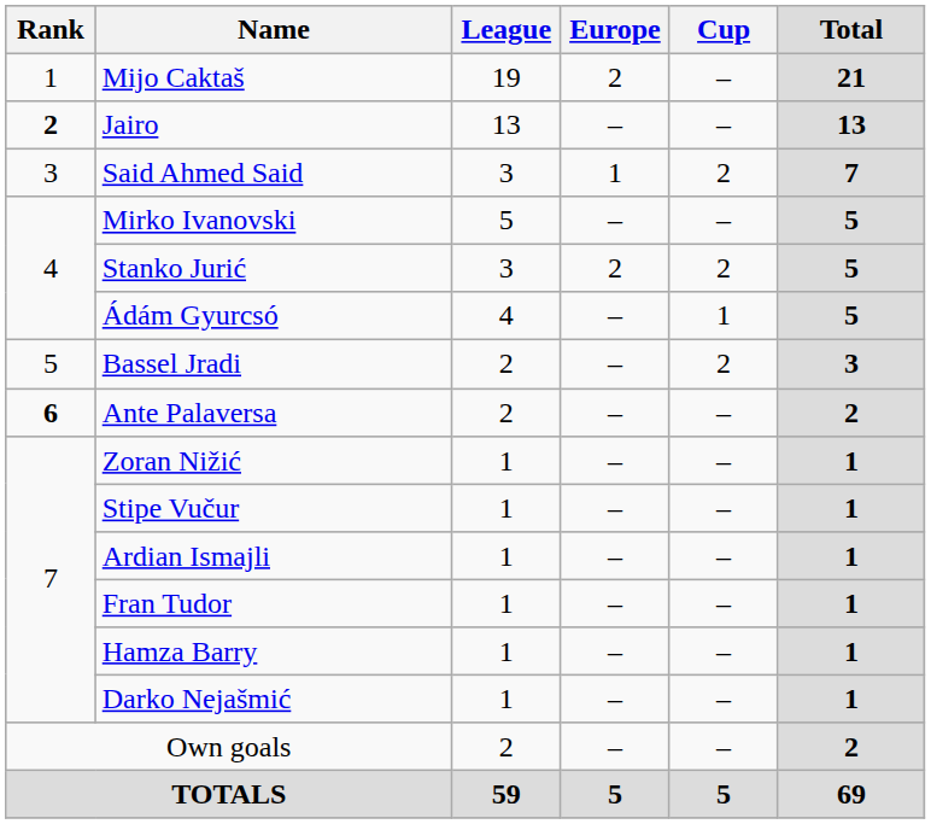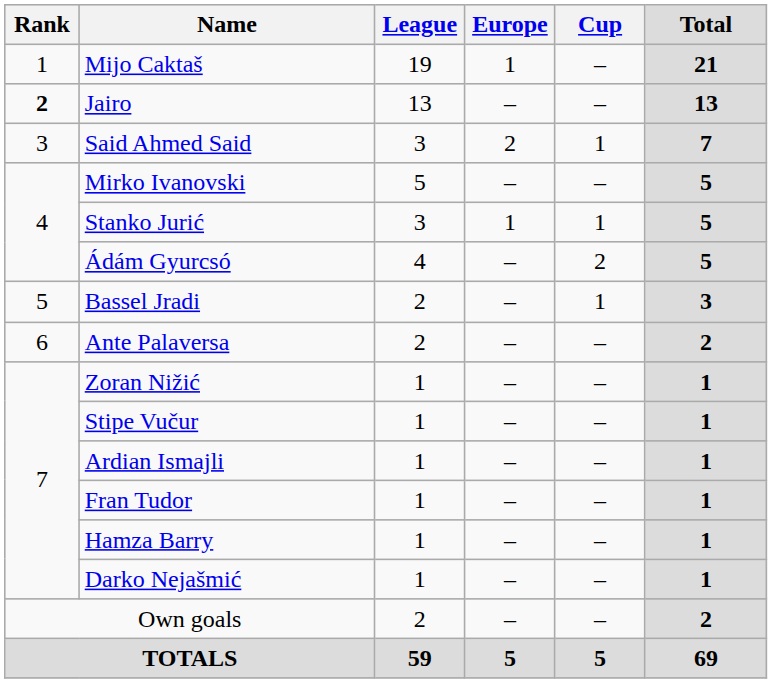Mijo Caktaš | Europe: 2 -> 1
Said Ahmed Said | Europe: 1 -> 2
Said Ahmed Said | Cup: 2 -> 1
Stanko Jurić | Europe: 2 -> 1
Stanko Jurić | Cup: 2 -> 1
Ádám Gyurcsó | Cup: 1 -> 2
Bassel Jradi | Cup: 2 -> 1
Ante Palaversa | Rank: bold -> normal
